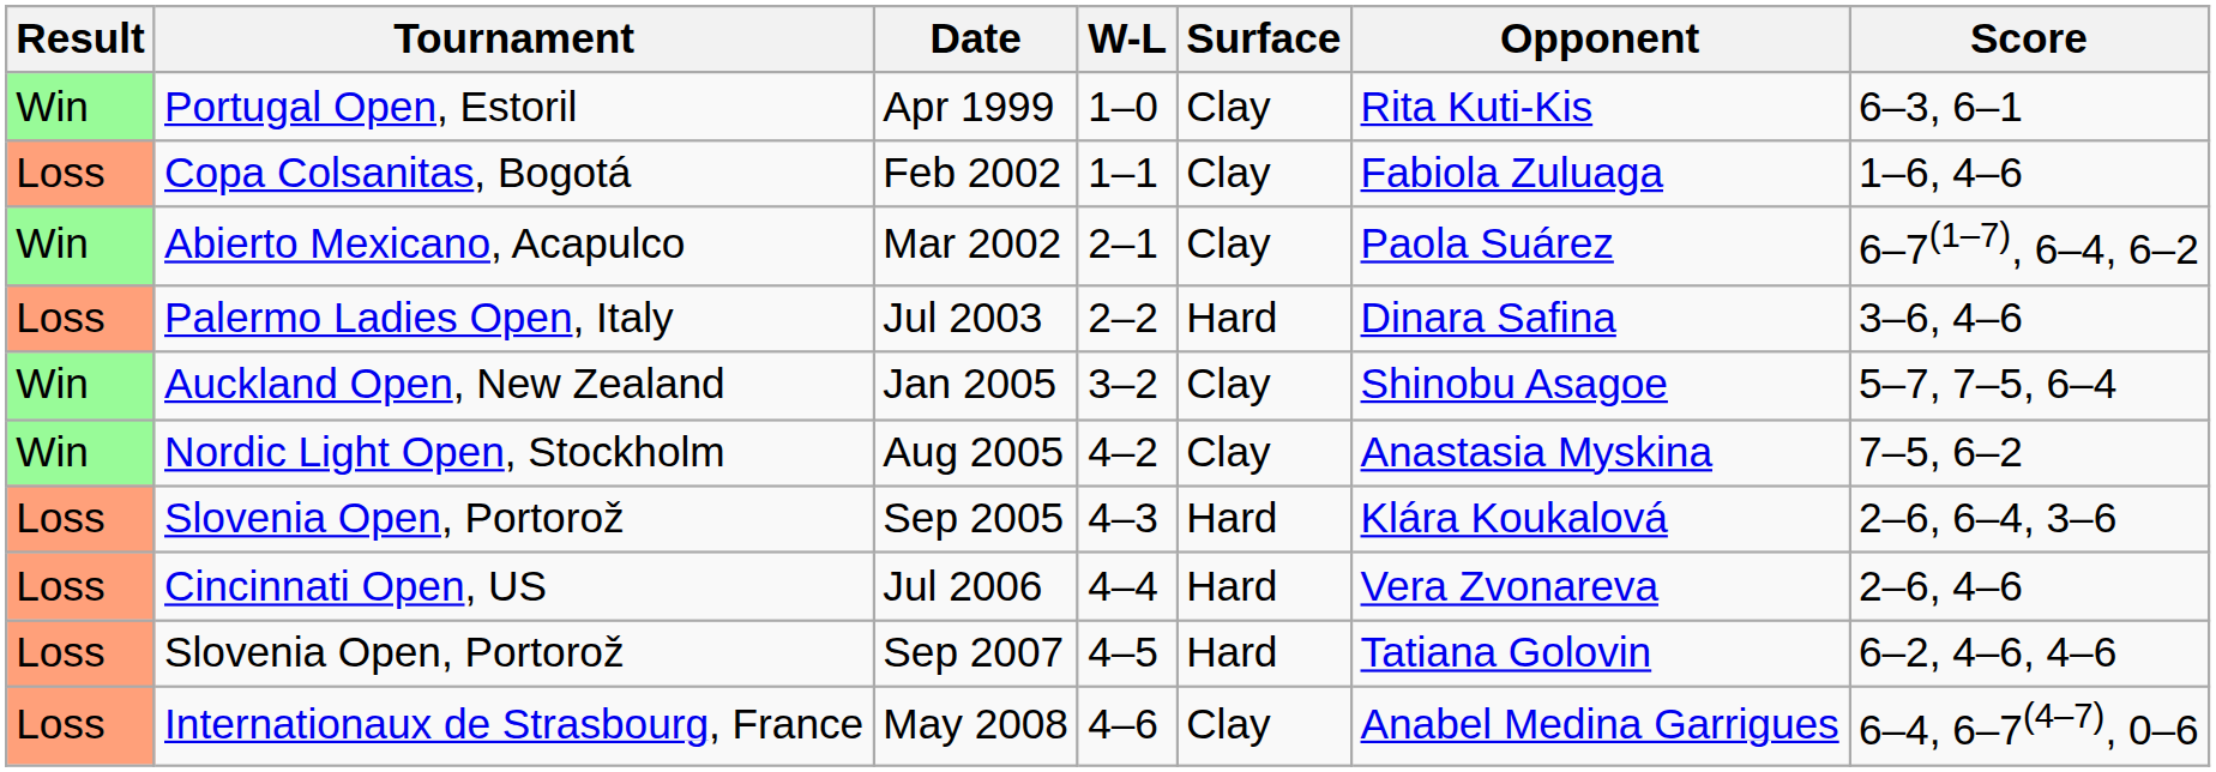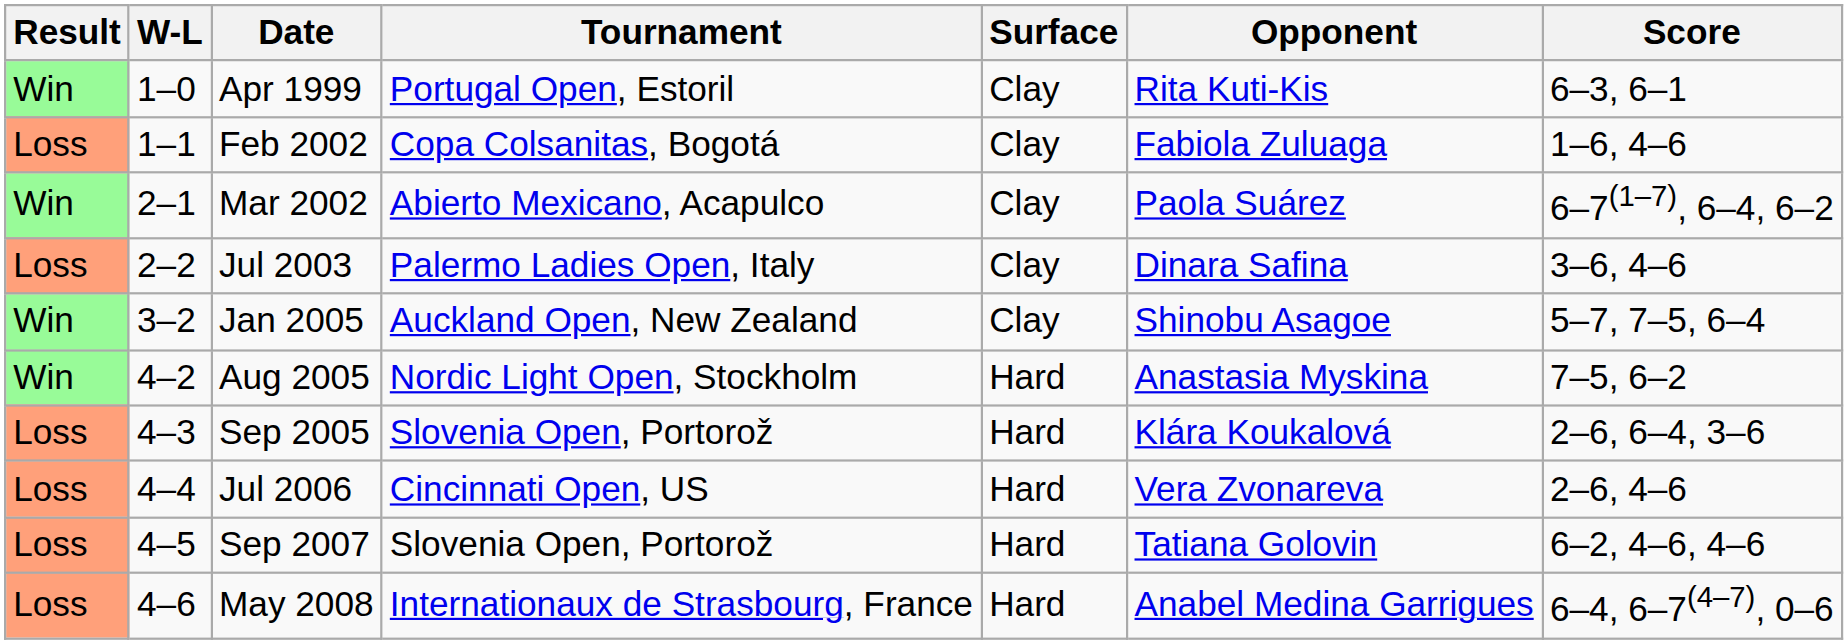columns swapped: W-L <-> Tournament
Jul 2003 | Surface: Hard -> Clay
Aug 2005 | Surface: Clay -> Hard
May 2008 | Surface: Clay -> Hard
